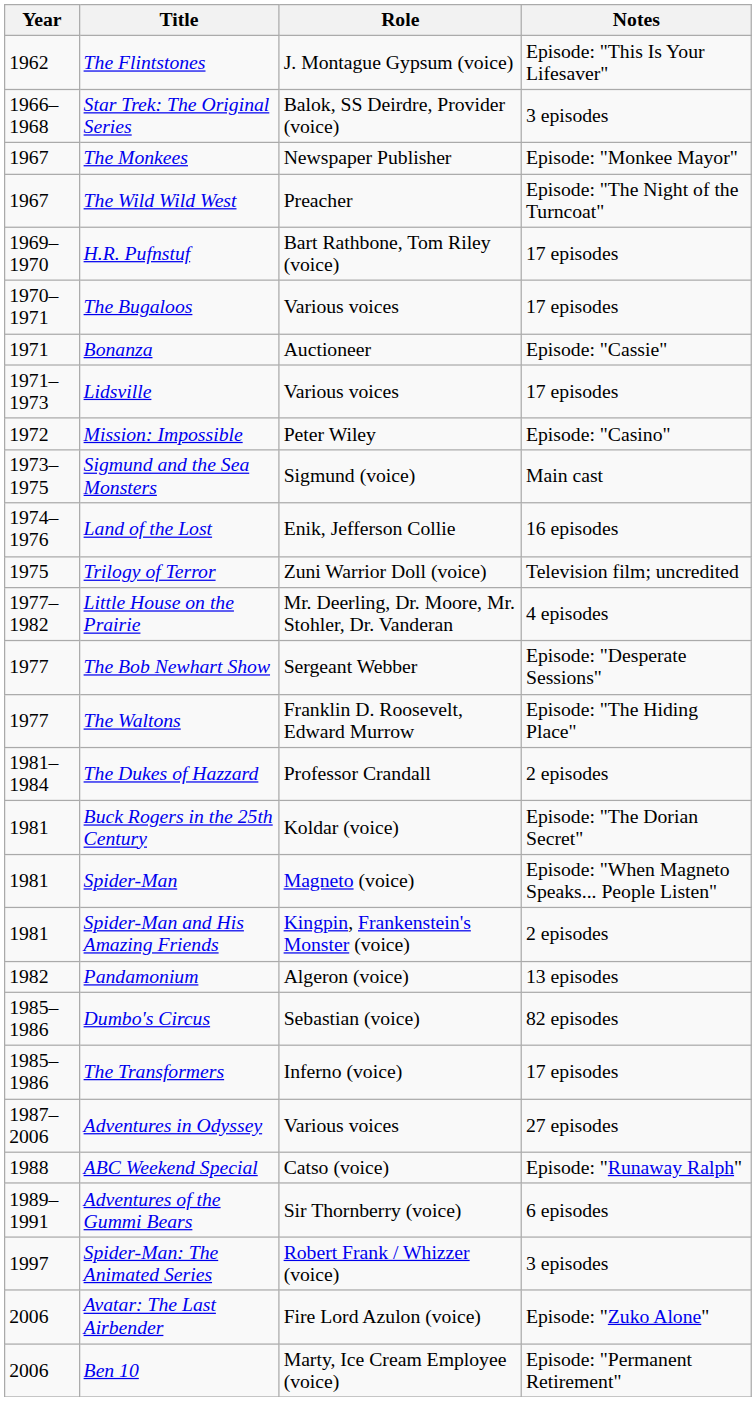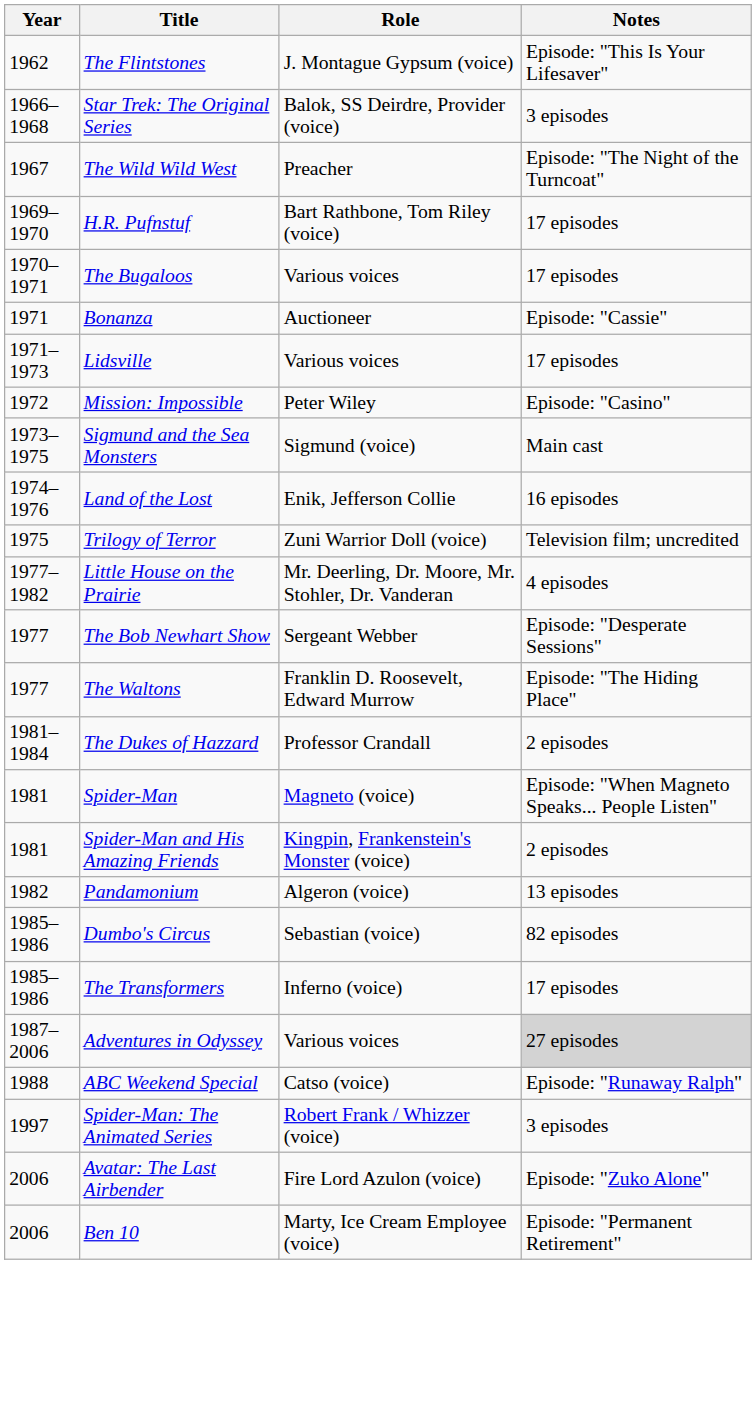- row: 1967 | The Monkees | Newspaper Publisher | Episode: "Monkee Mayor"
- row: 1981 | Buck Rogers in the 25th Century | Koldar (voice) | Episode: "The Dorian Secret"
Adventures in Odyssey | Notes: no background -> lightgrey background
- row: 1989–1991 | Adventures of the Gummi Bears | Sir Thornberry (voice) | 6 episodes
